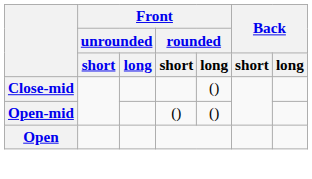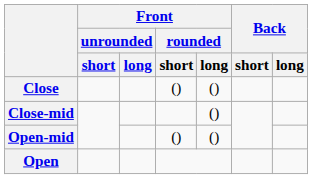+ row: Close | () | ()
